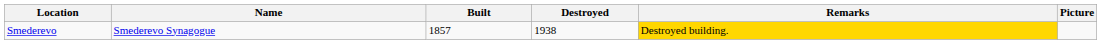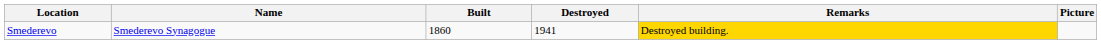Smederevo | Built: 1857 -> 1860
Smederevo | Destroyed: 1938 -> 1941
